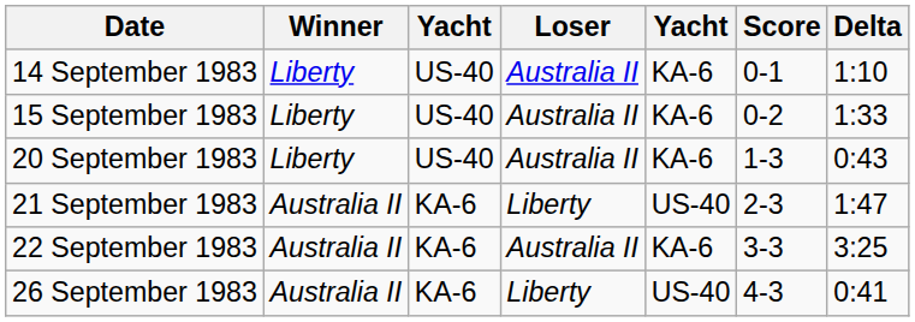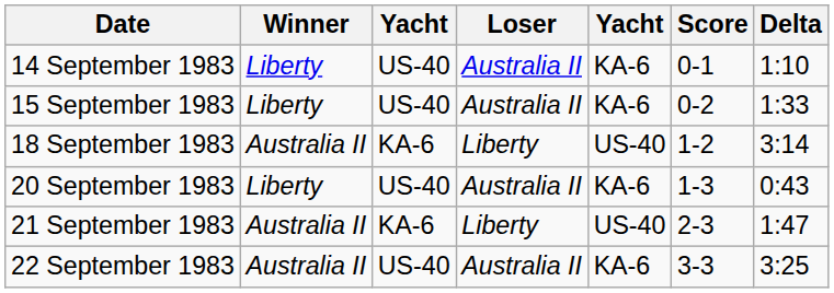+ row: 18 September 1983 | Australia II | KA-6 | Liberty | US-40 | 1-2 | 3:14
22 September 1983 | column 3: KA-6 -> US-40
- row: 26 September 1983 | Australia II | KA-6 | Liberty | US-40 | 4-3 | 0:41
